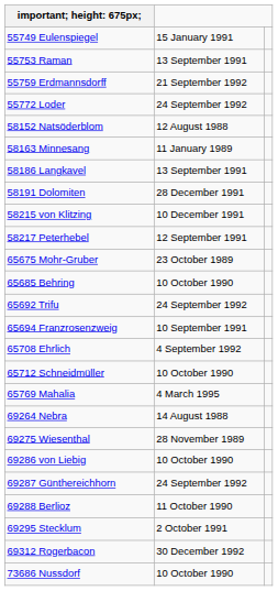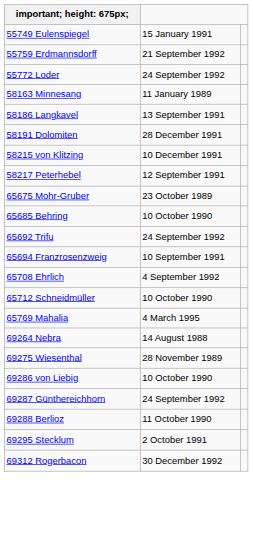- row: 55753 Raman | 13 September 1991
- row: 58152 Natsöderblom | 12 August 1988
- row: 73686 Nussdorf | 10 October 1990
